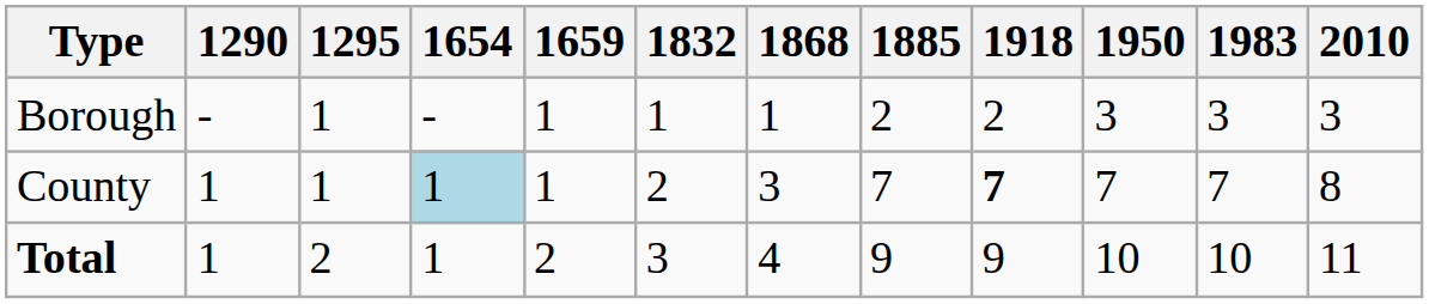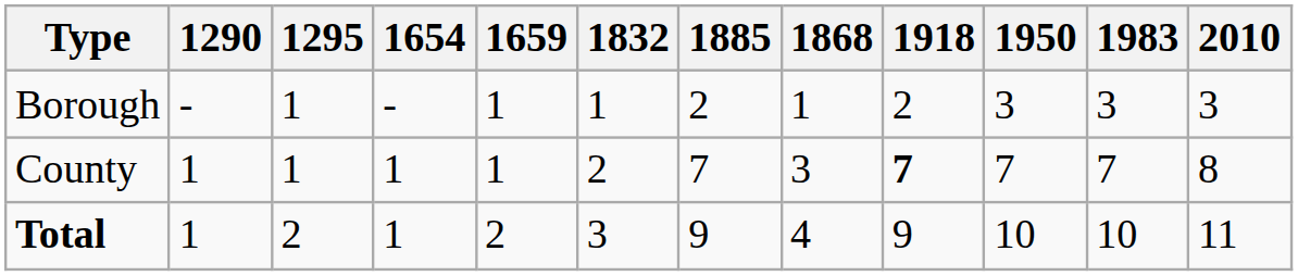columns swapped: 1868 <-> 1885
County | 1654: lightblue background -> no background
